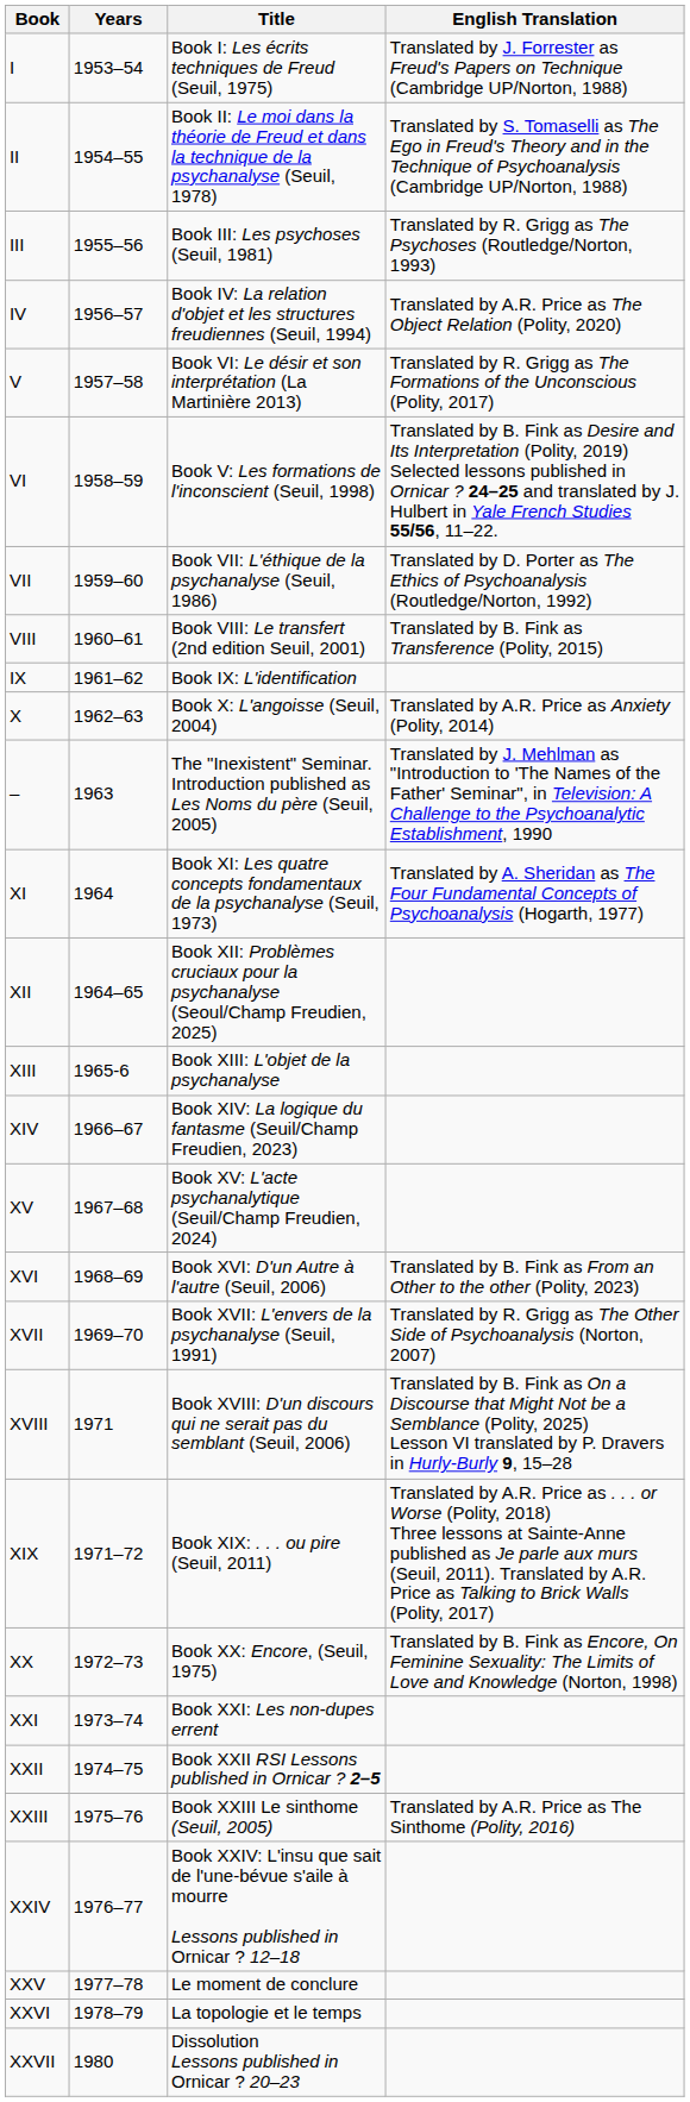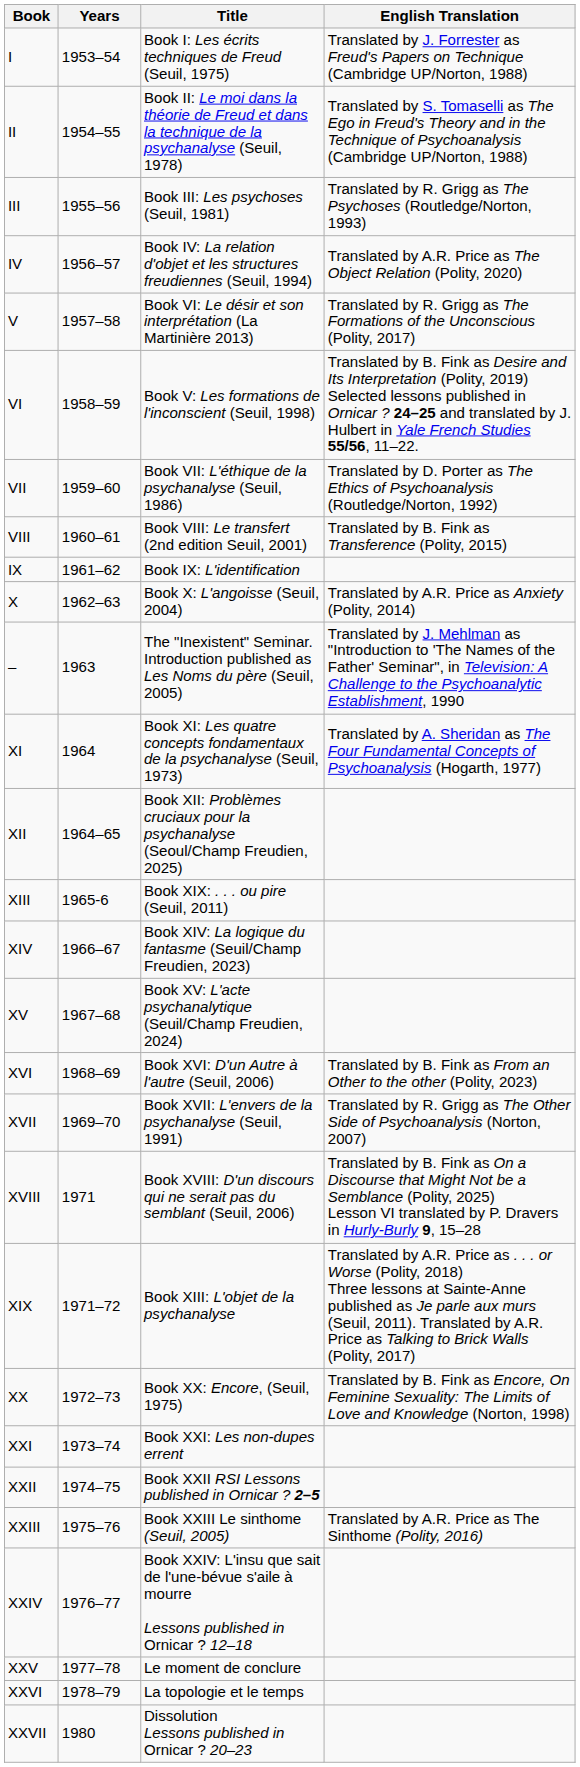XIII | Title: Book XIII: L'objet de la psychanalyse -> Book XIX: . . . ou pire (Seuil, 2011)
XIX | Title: Book XIX: . . . ou pire (Seuil, 2011) -> Book XIII: L'objet de la psychanalyse
